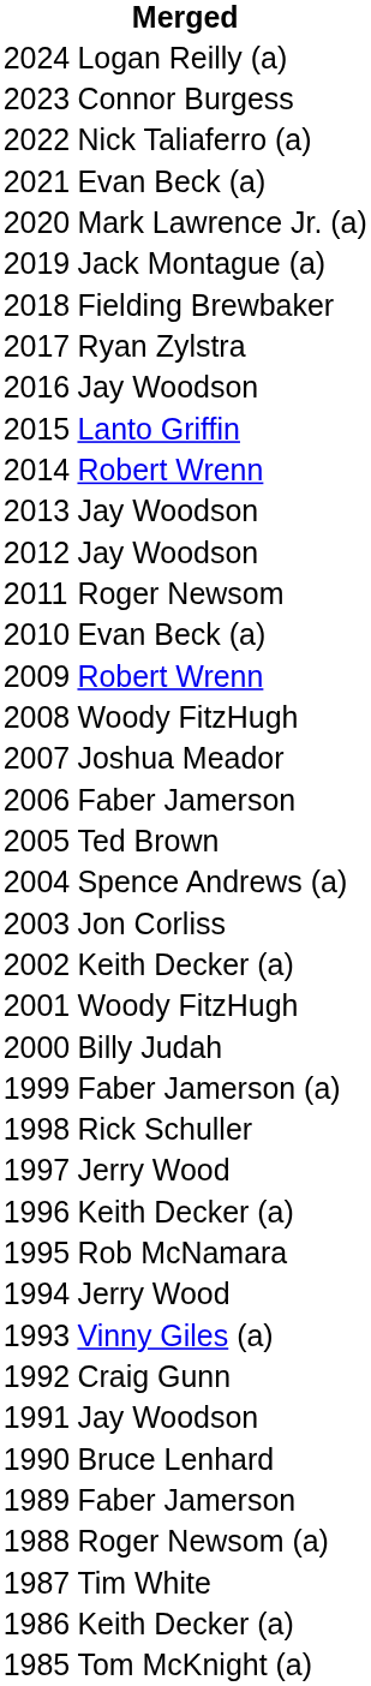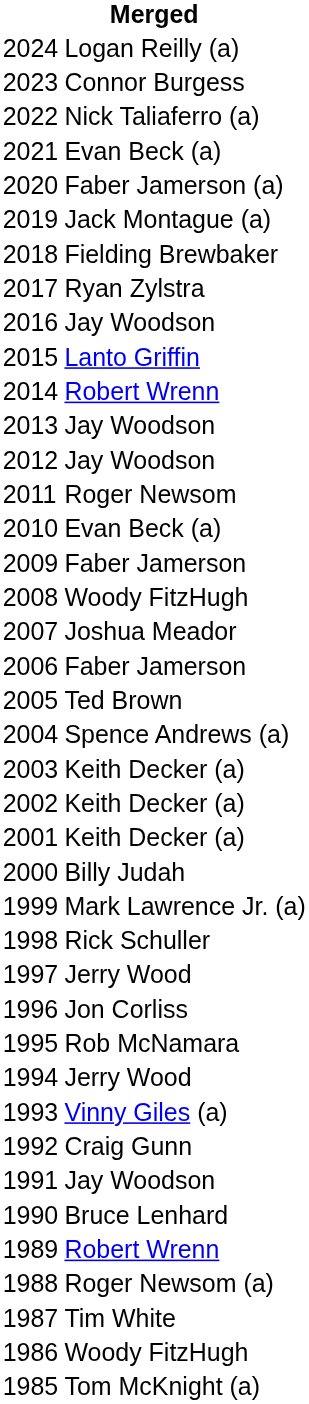2020 | column 2: Mark Lawrence Jr. (a) -> Faber Jamerson (a)
2009 | column 2: Robert Wrenn -> Faber Jamerson
2003 | column 2: Jon Corliss -> Keith Decker (a)
2001 | column 2: Woody FitzHugh -> Keith Decker (a)
1999 | column 2: Faber Jamerson (a) -> Mark Lawrence Jr. (a)
1996 | column 2: Keith Decker (a) -> Jon Corliss
1989 | column 2: Faber Jamerson -> Robert Wrenn
1986 | column 2: Keith Decker (a) -> Woody FitzHugh
